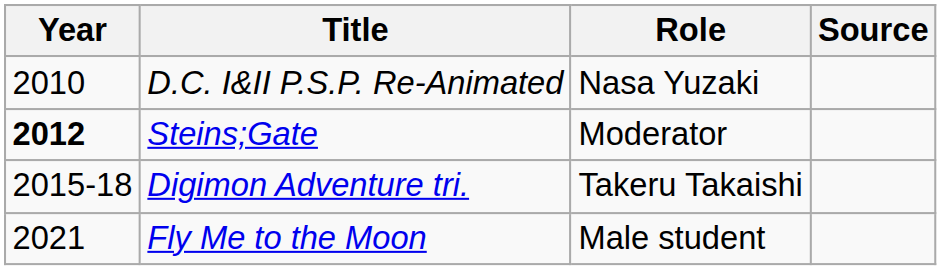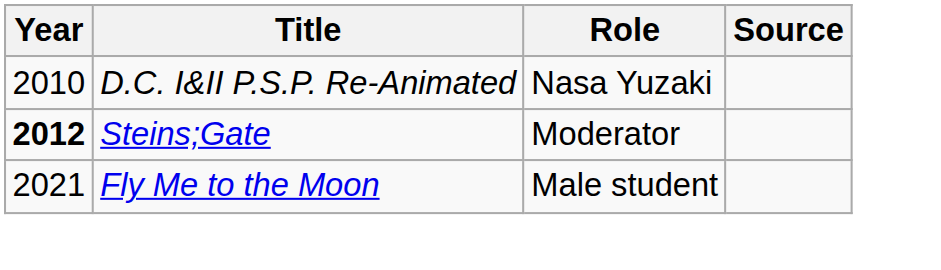- row: 2015-18 | Digimon Adventure tri. | Takeru Takaishi
